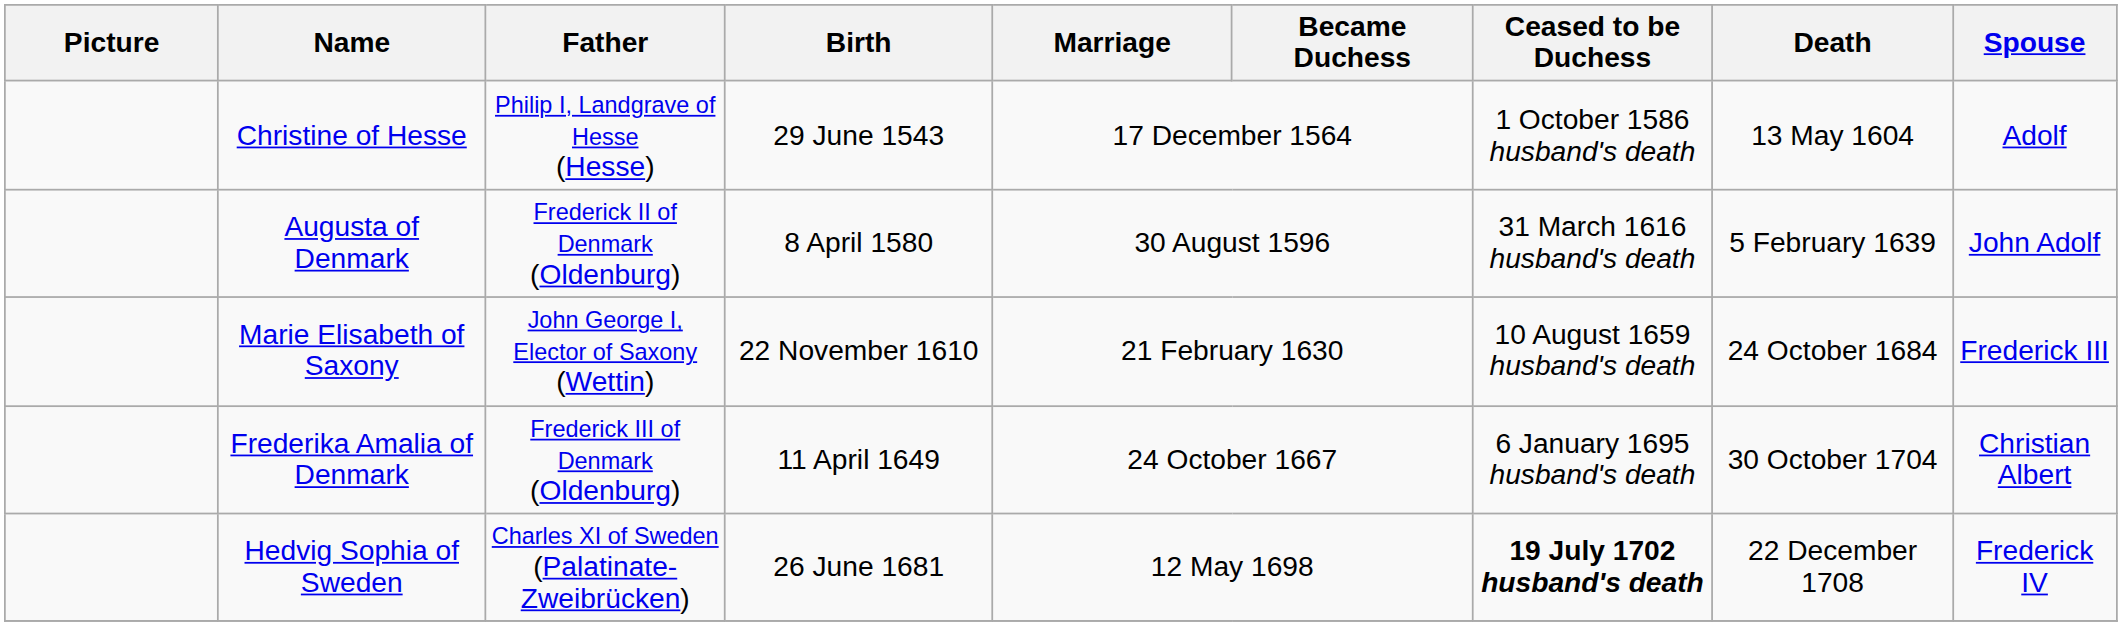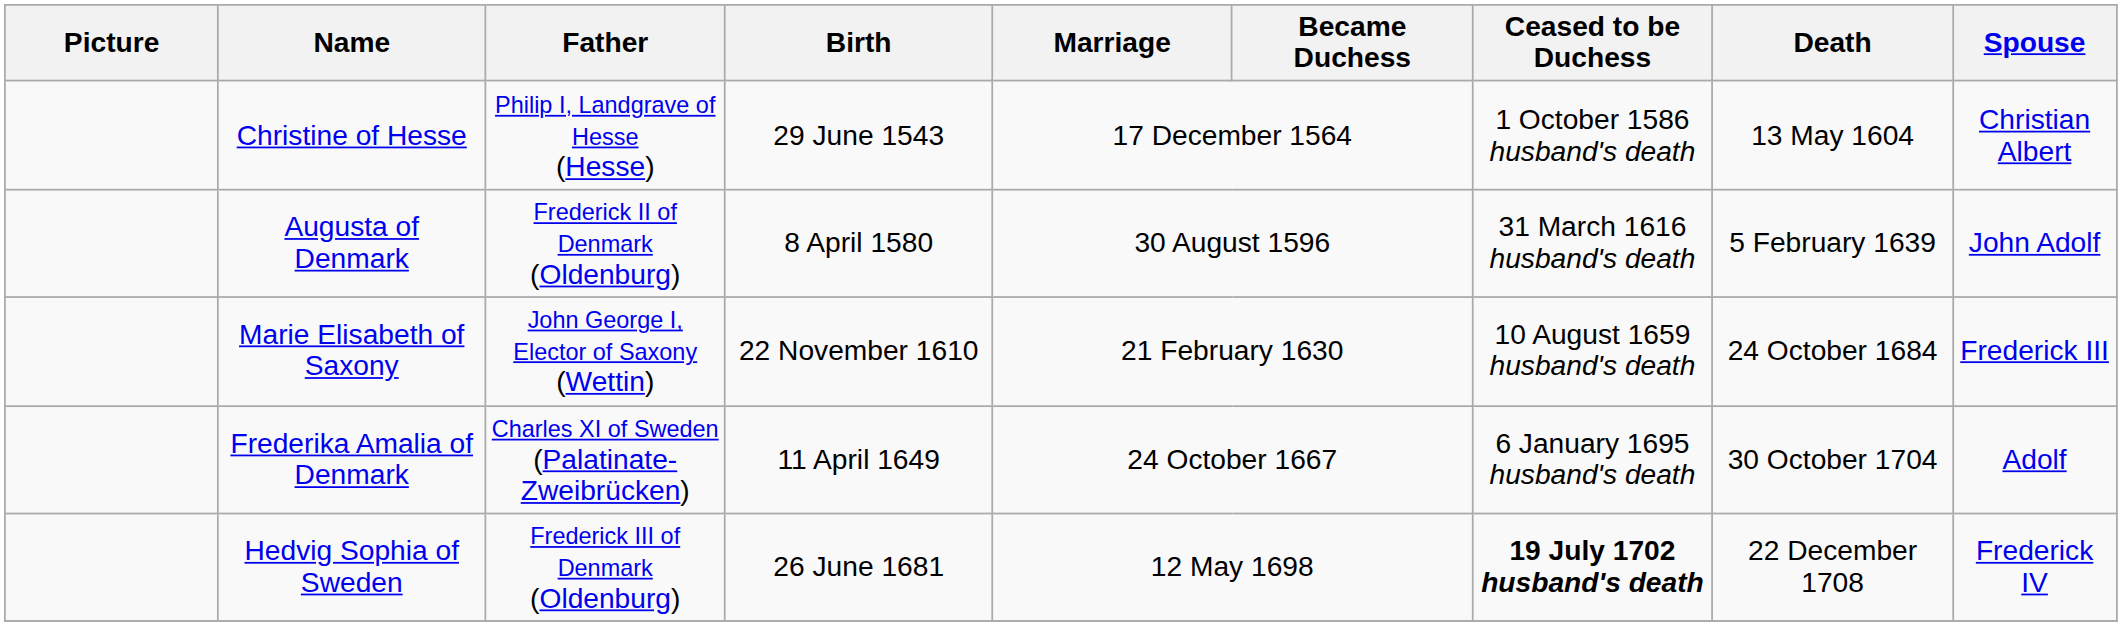Christine of Hesse | Spouse: Adolf -> Christian Albert
Frederika Amalia of Denmark | Father: Frederick III of Denmark (Oldenburg) -> Charles XI of Sweden (Palatinate-Zweibrücken)
Frederika Amalia of Denmark | Spouse: Christian Albert -> Adolf
Hedvig Sophia of Sweden | Father: Charles XI of Sweden (Palatinate-Zweibrücken) -> Frederick III of Denmark (Oldenburg)
